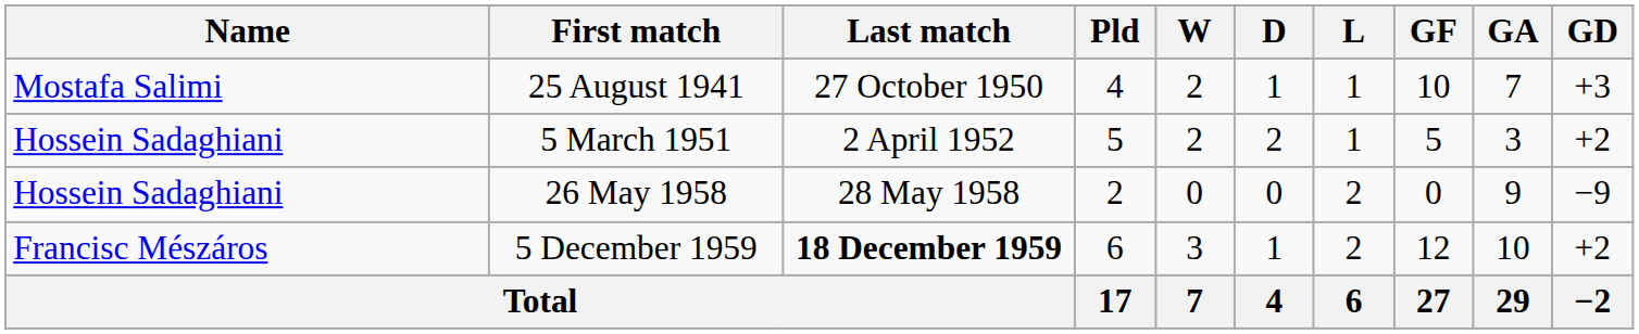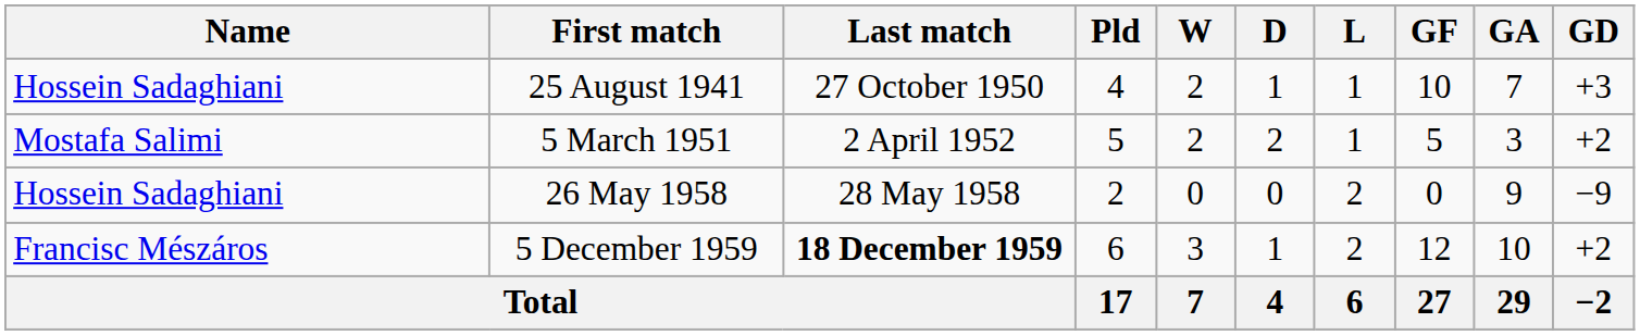25 August 1941 | Name: Mostafa Salimi -> Hossein Sadaghiani
5 March 1951 | Name: Hossein Sadaghiani -> Mostafa Salimi
